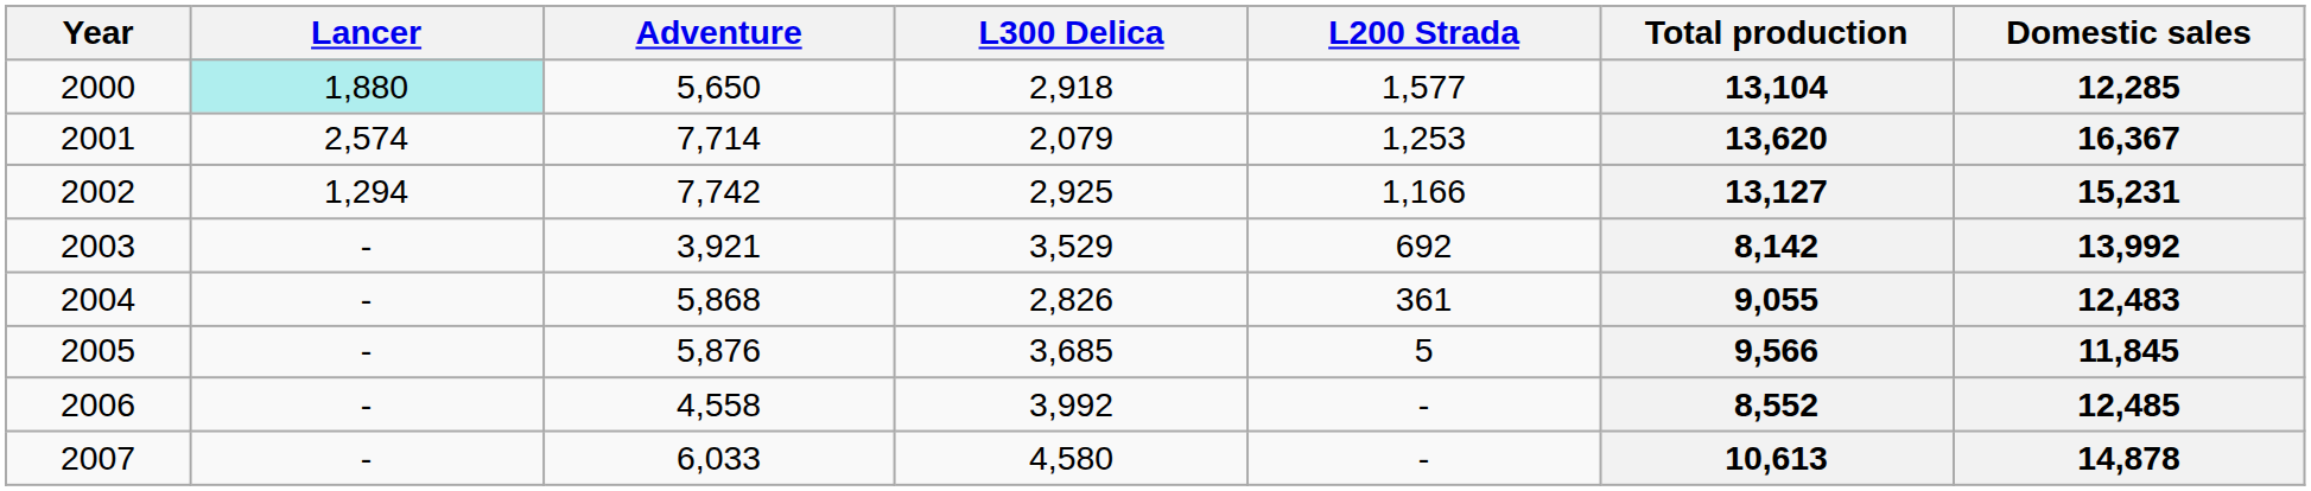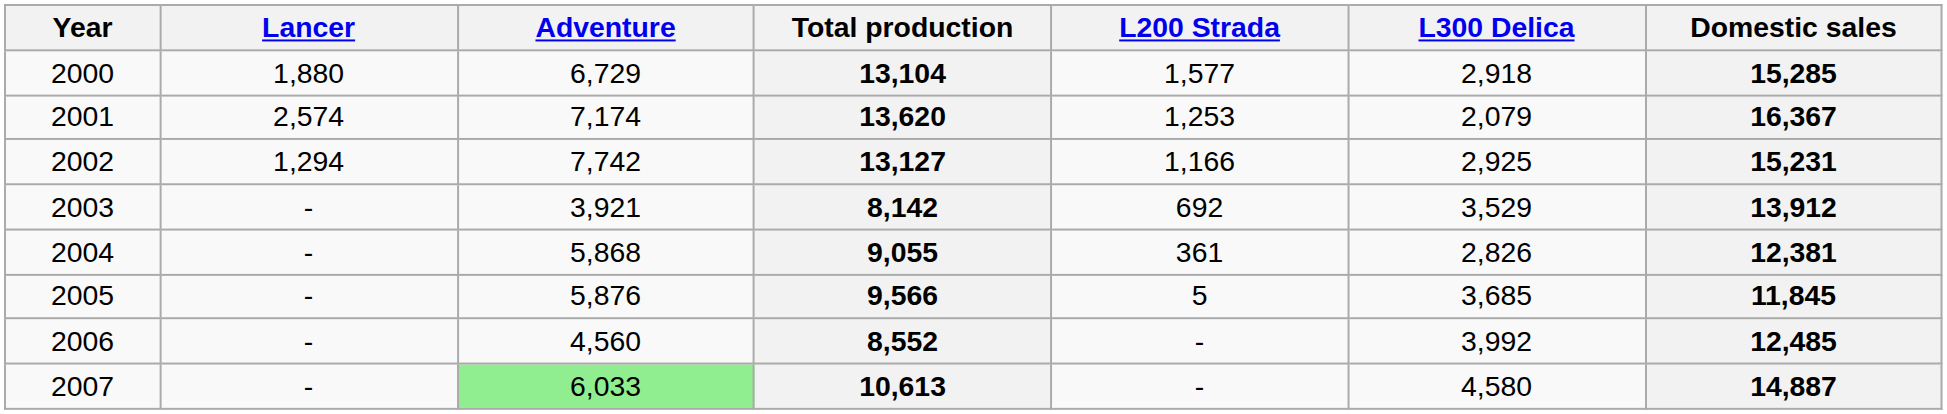columns swapped: L300 Delica <-> Total production
2000 | Lancer: paleturquoise background -> no background
2000 | Adventure: 5,650 -> 6,729
2000 | Domestic sales: 12,285 -> 15,285
2001 | Adventure: 7,714 -> 7,174
2003 | Domestic sales: 13,992 -> 13,912
2004 | Domestic sales: 12,483 -> 12,381
2006 | Adventure: 4,558 -> 4,560
2007 | Adventure: no background -> lightgreen background
2007 | Domestic sales: 14,878 -> 14,887
